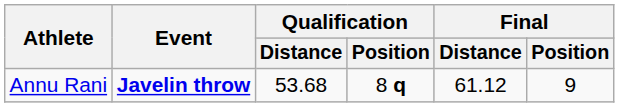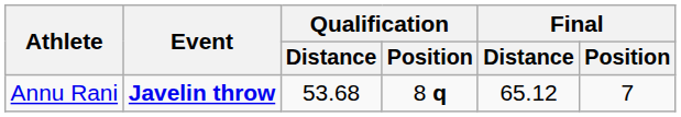Annu Rani | Final / Distance: 61.12 -> 65.12
Annu Rani | Final / Position: 9 -> 7
